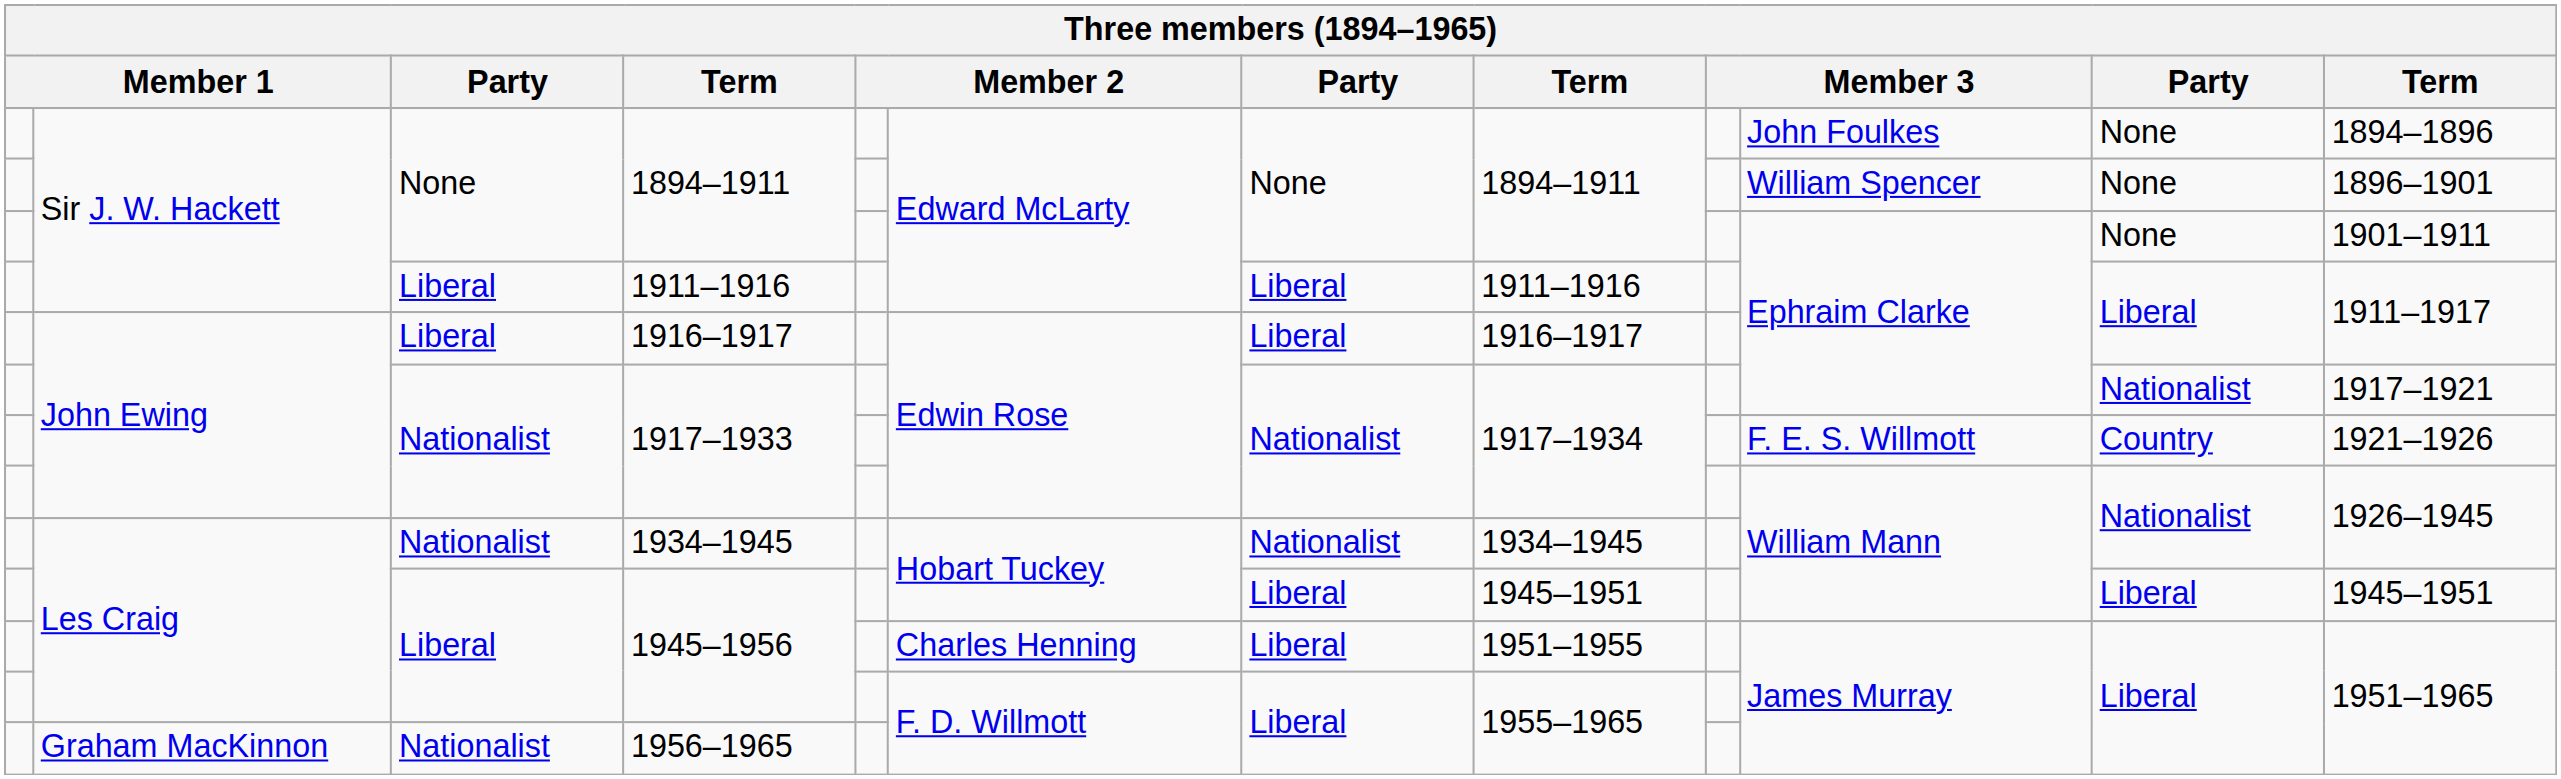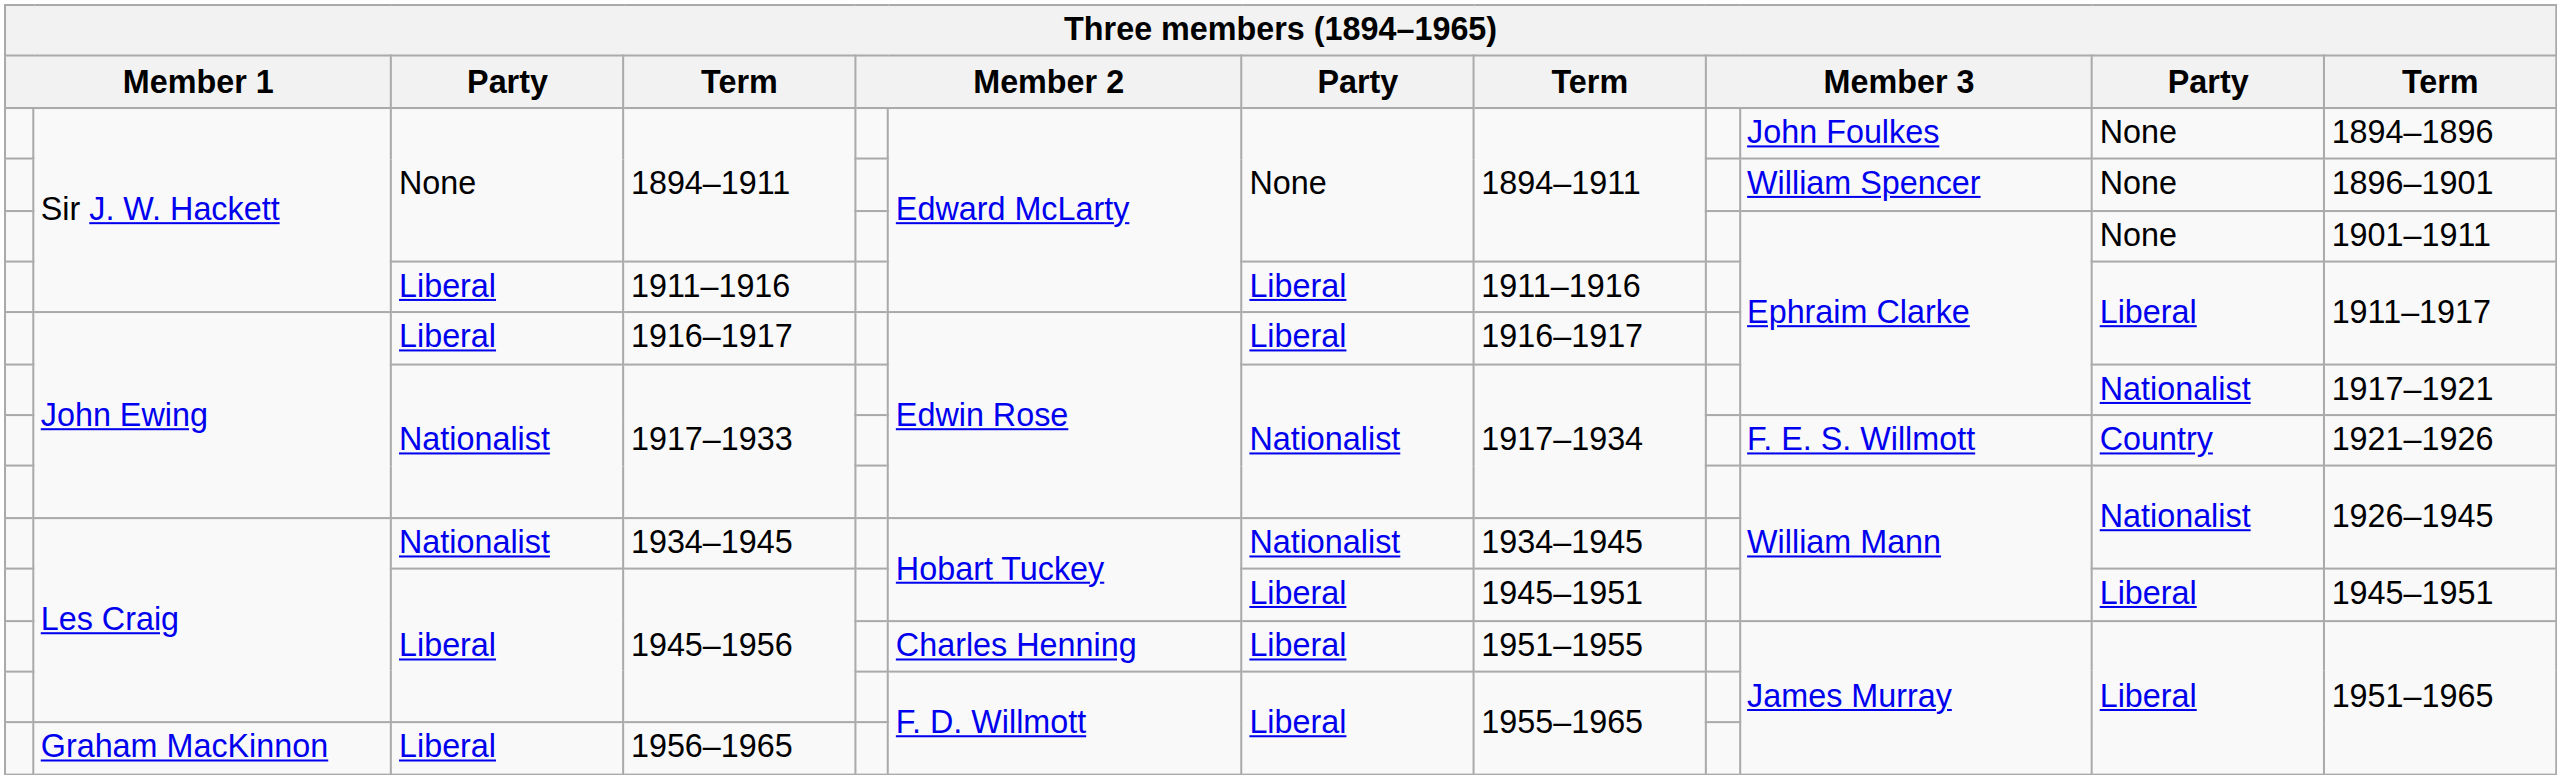1956–1965 | column 3: Nationalist -> Liberal
